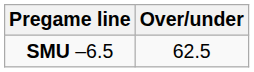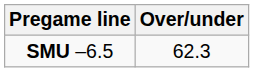SMU –6.5 | Over/under: 62.5 -> 62.3
